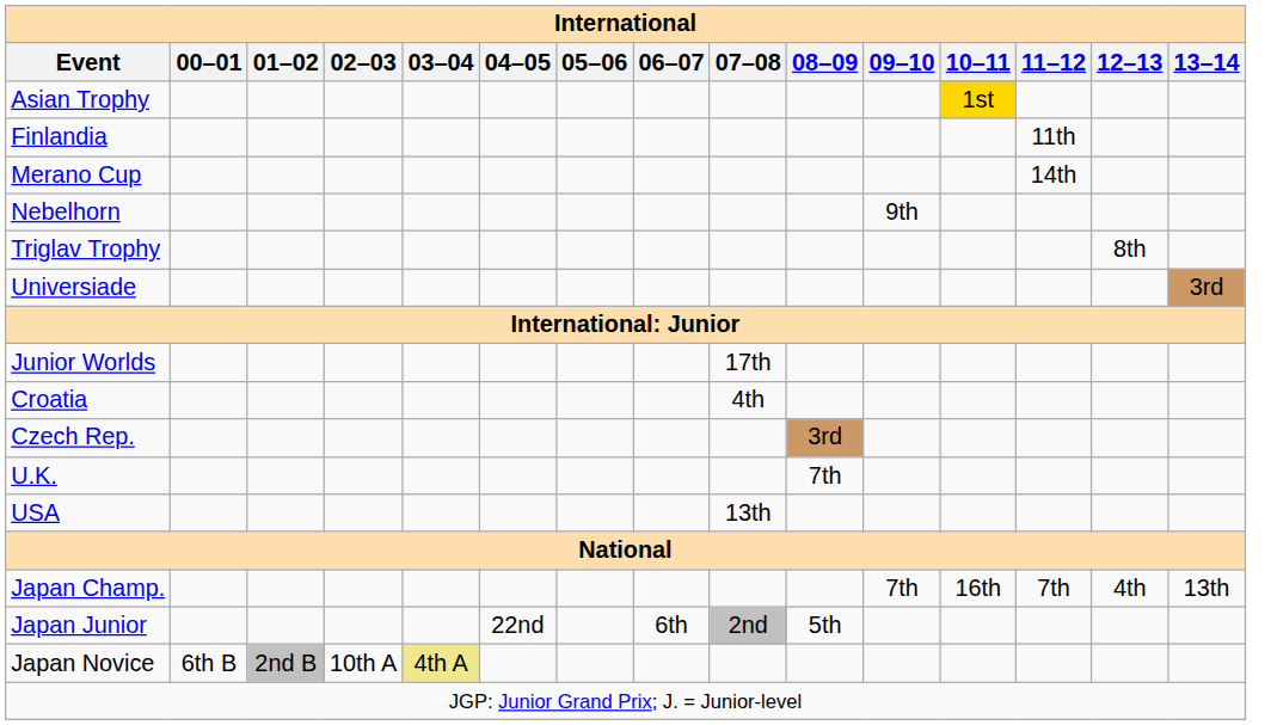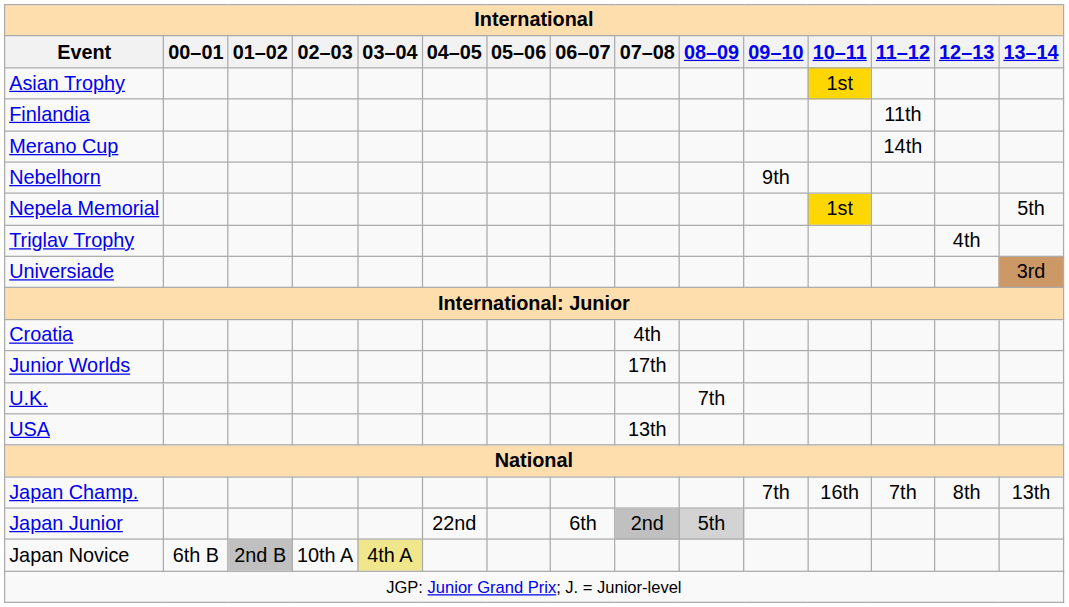+ row: Nepela Memorial | 1st | 5th
Triglav Trophy | 12–13: 8th -> 4th
rows swapped: Junior Worlds <-> Croatia
- row: Czech Rep. | 3rd
Japan Champ. | 12–13: 4th -> 8th
Japan Junior | 08–09: no background -> lightgrey background
